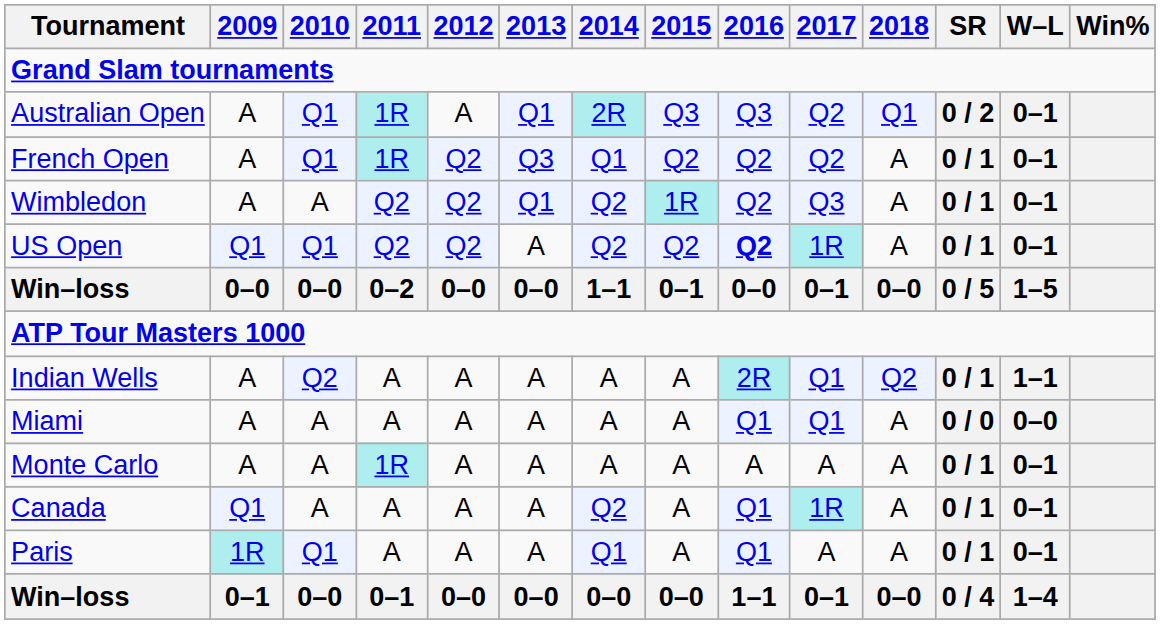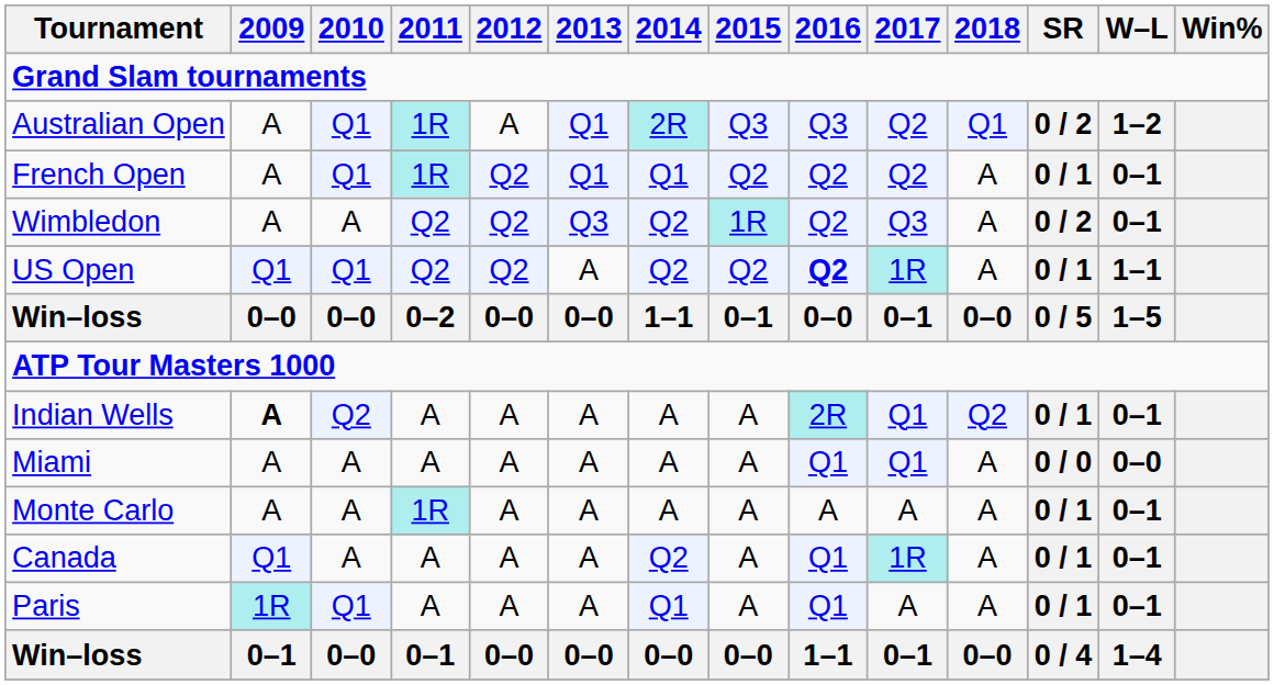Australian Open | W–L: 0–1 -> 1–2
French Open | 2013: Q3 -> Q1
Wimbledon | 2013: Q1 -> Q3
Wimbledon | SR: 0 / 1 -> 0 / 2
US Open | W–L: 0–1 -> 1–1
Indian Wells | 2009: normal -> bold
Indian Wells | W–L: 1–1 -> 0–1
